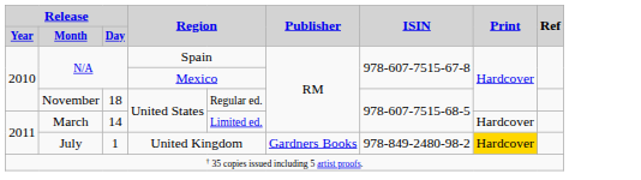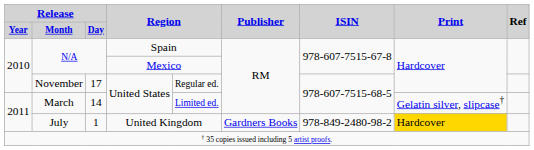November | Release / Day: 18 -> 17
March | Print: Hardcover -> Gelatin silver, slipcase†
